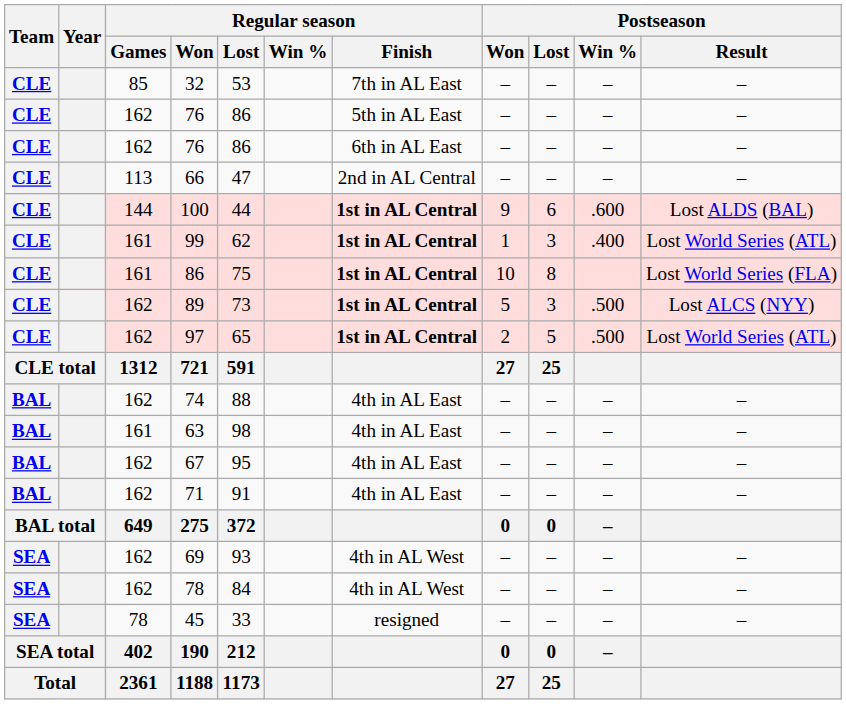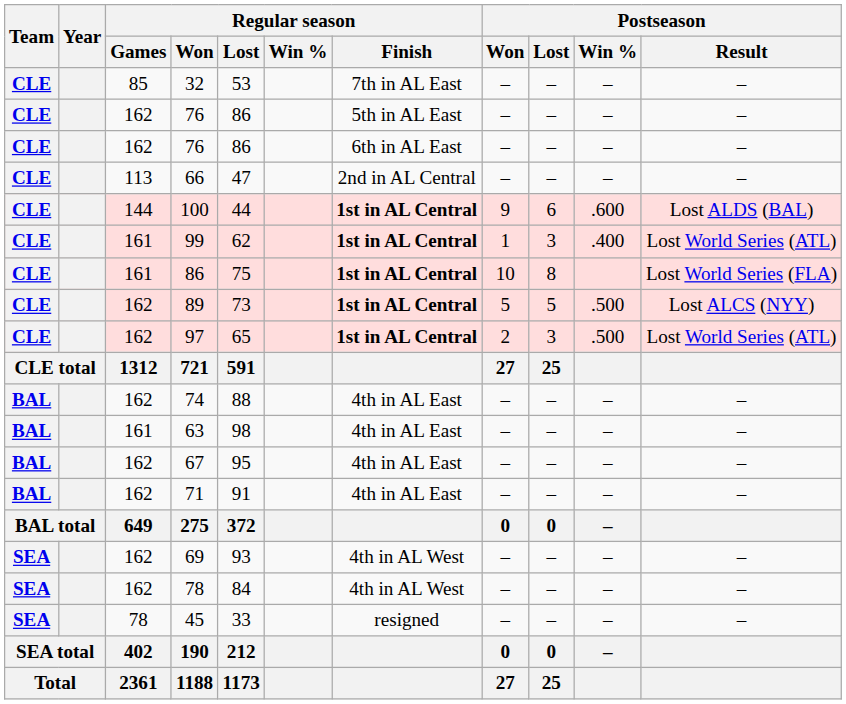89 | Postseason / Lost: 3 -> 5
97 | Postseason / Lost: 5 -> 3
